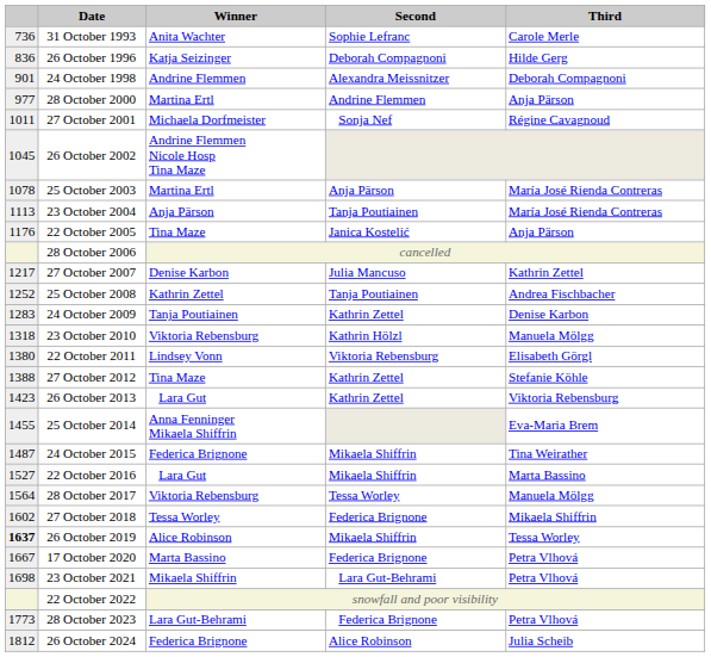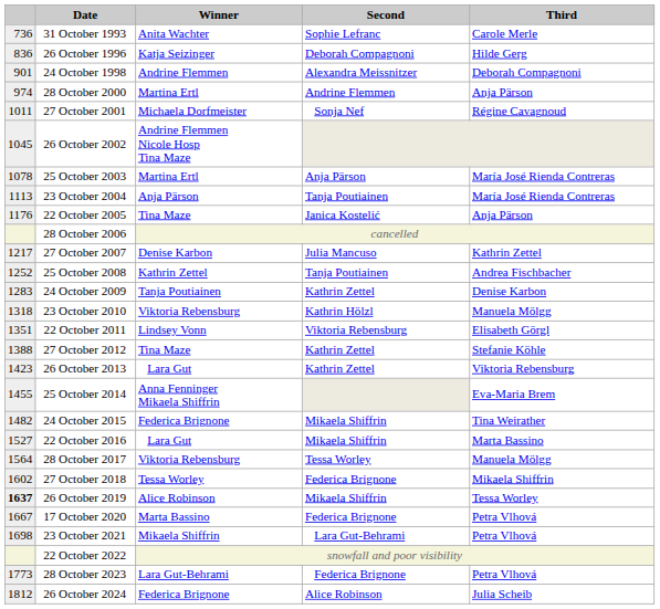28 October 2000 | column 1: 977 -> 974
22 October 2011 | column 1: 1380 -> 1351
24 October 2015 | column 1: 1487 -> 1482
